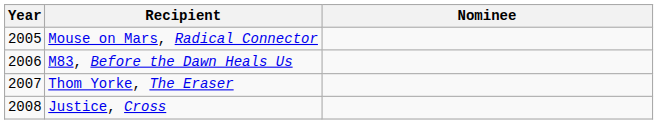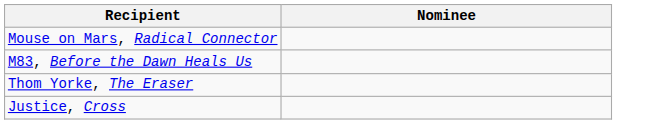- column: Year | 2005 | 2006 | 2007 | 2008
